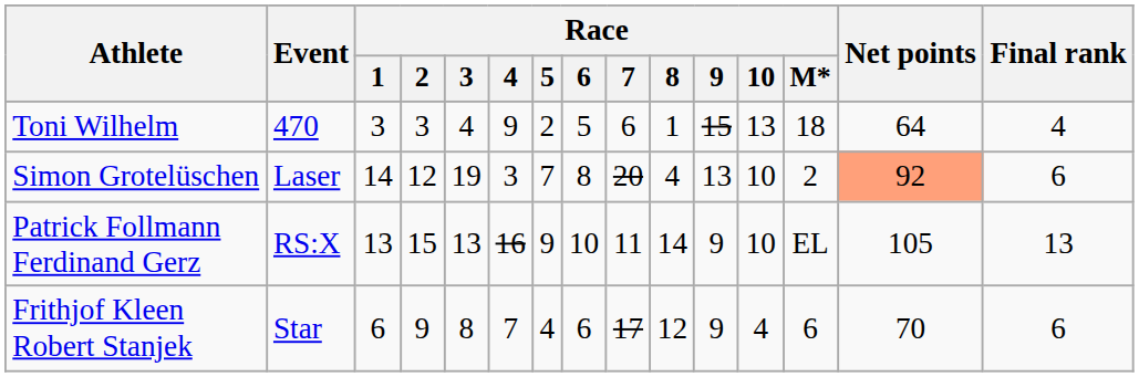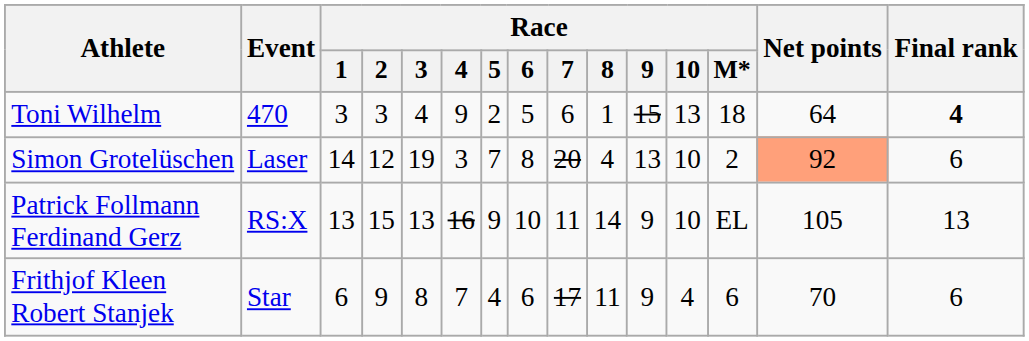Toni Wilhelm | Final rank: normal -> bold
Frithjof Kleen Robert Stanjek | Race / 8: 12 -> 11
